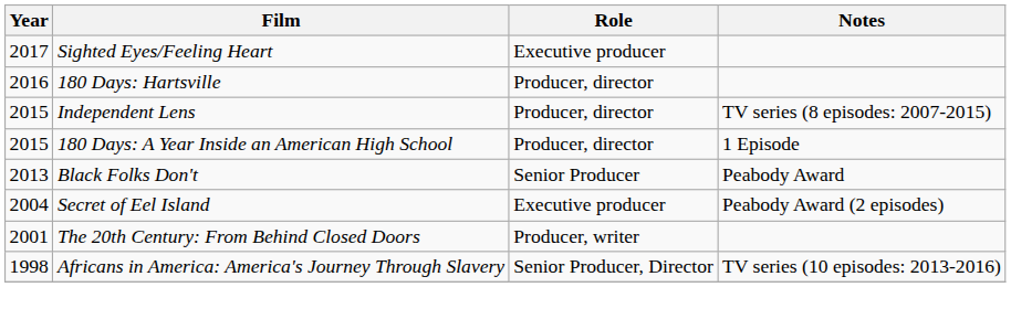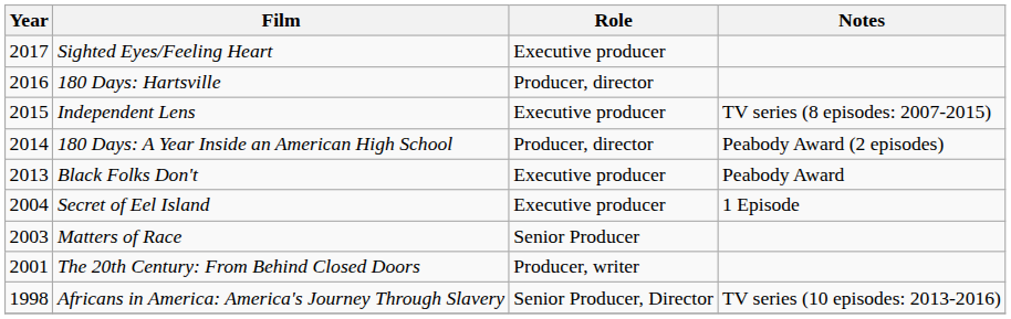Independent Lens | Role: Producer, director -> Executive producer
180 Days: A Year Inside an American High School | Year: 2015 -> 2014
180 Days: A Year Inside an American High School | Notes: 1 Episode -> Peabody Award (2 episodes)
Black Folks Don't | Role: Senior Producer -> Executive producer
Secret of Eel Island | Notes: Peabody Award (2 episodes) -> 1 Episode
+ row: 2003 | Matters of Race | Senior Producer
